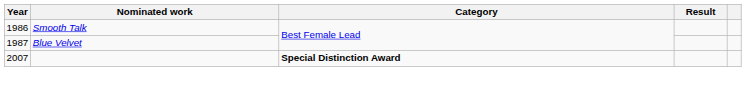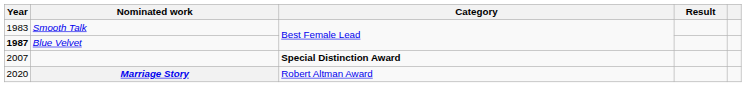Smooth Talk | Year: 1986 -> 1983
Blue Velvet | Year: normal -> bold
+ row: 2020 | Marriage Story | Robert Altman Award
